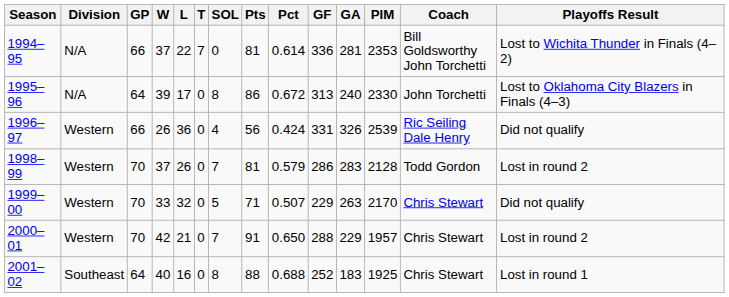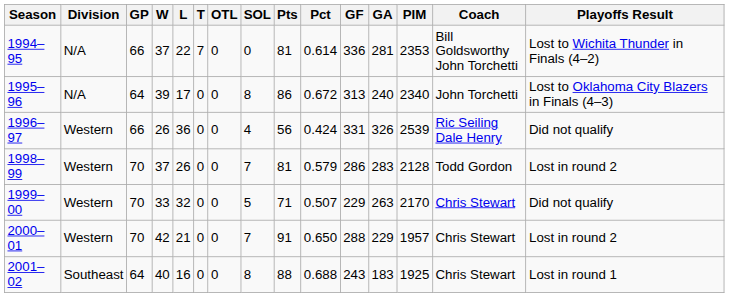+ column: OTL | 0 | 0 | 0 | 0 | 0 | 0 | 0
1995–96 | PIM: 2330 -> 2340
2001–02 | GF: 252 -> 243
